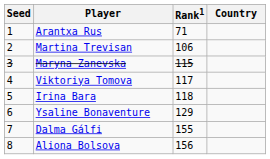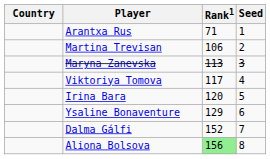columns swapped: Country <-> Seed
Maryna Zanevska | Rank1: 115 -> 113
Irina Bara | Rank1: 118 -> 120
Dalma Gálfi | Rank1: 155 -> 152
Aliona Bolsova | Rank1: no background -> lightgreen background
